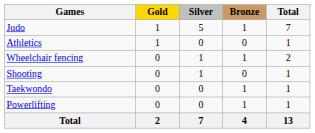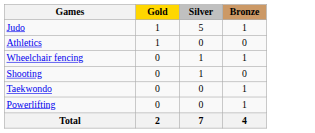- column: Total | 7 | 1 | 2 | 1 | 1 | 1 | 13
